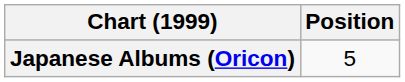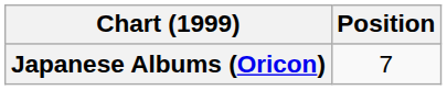Japanese Albums (Oricon) | Position: 5 -> 7
